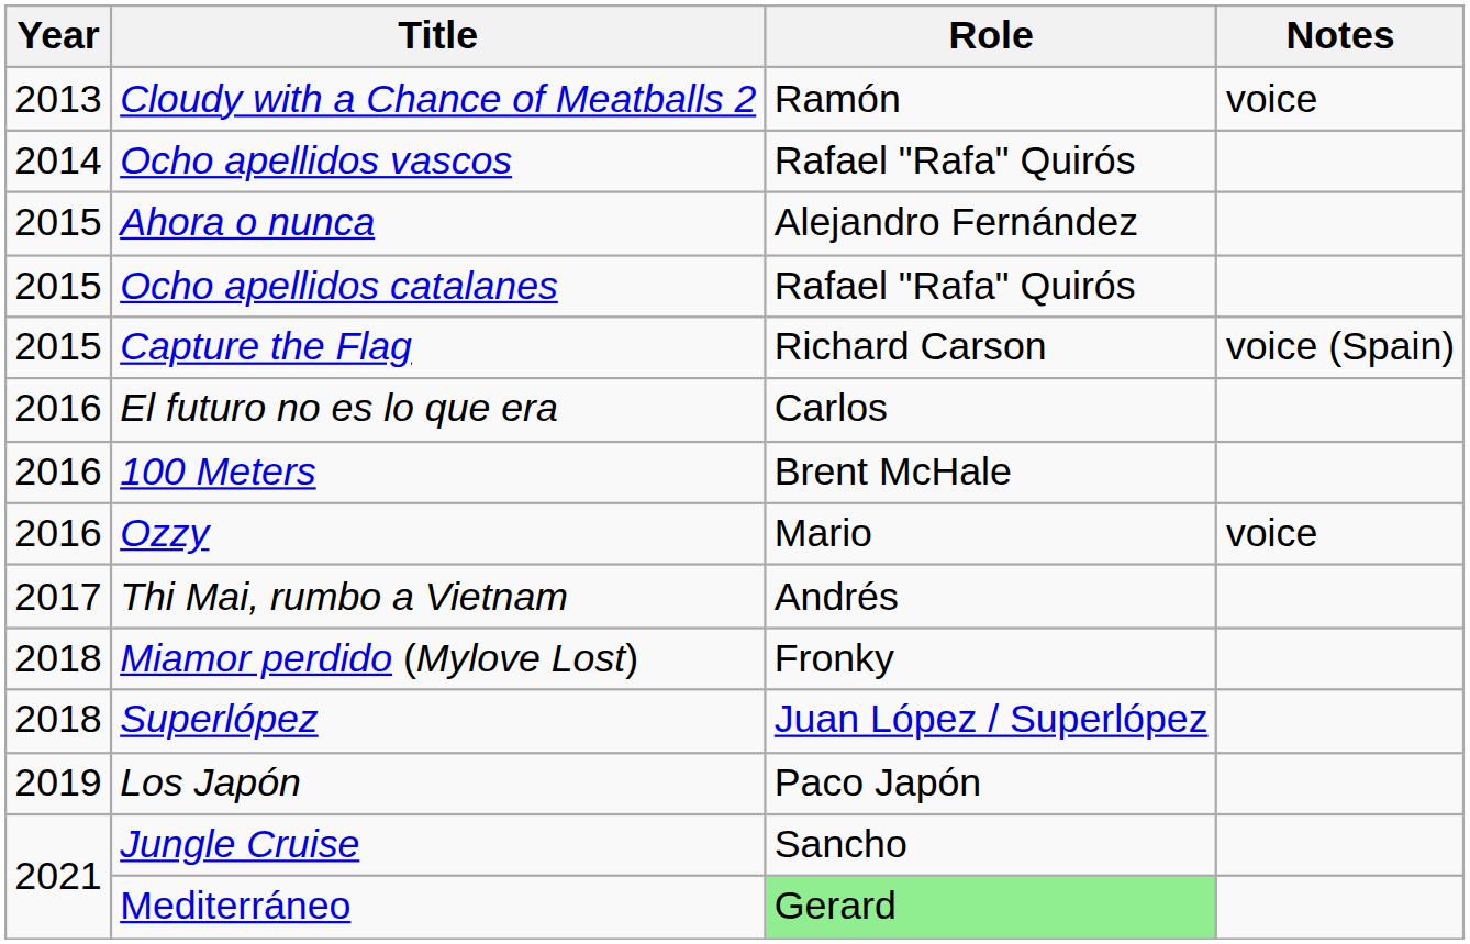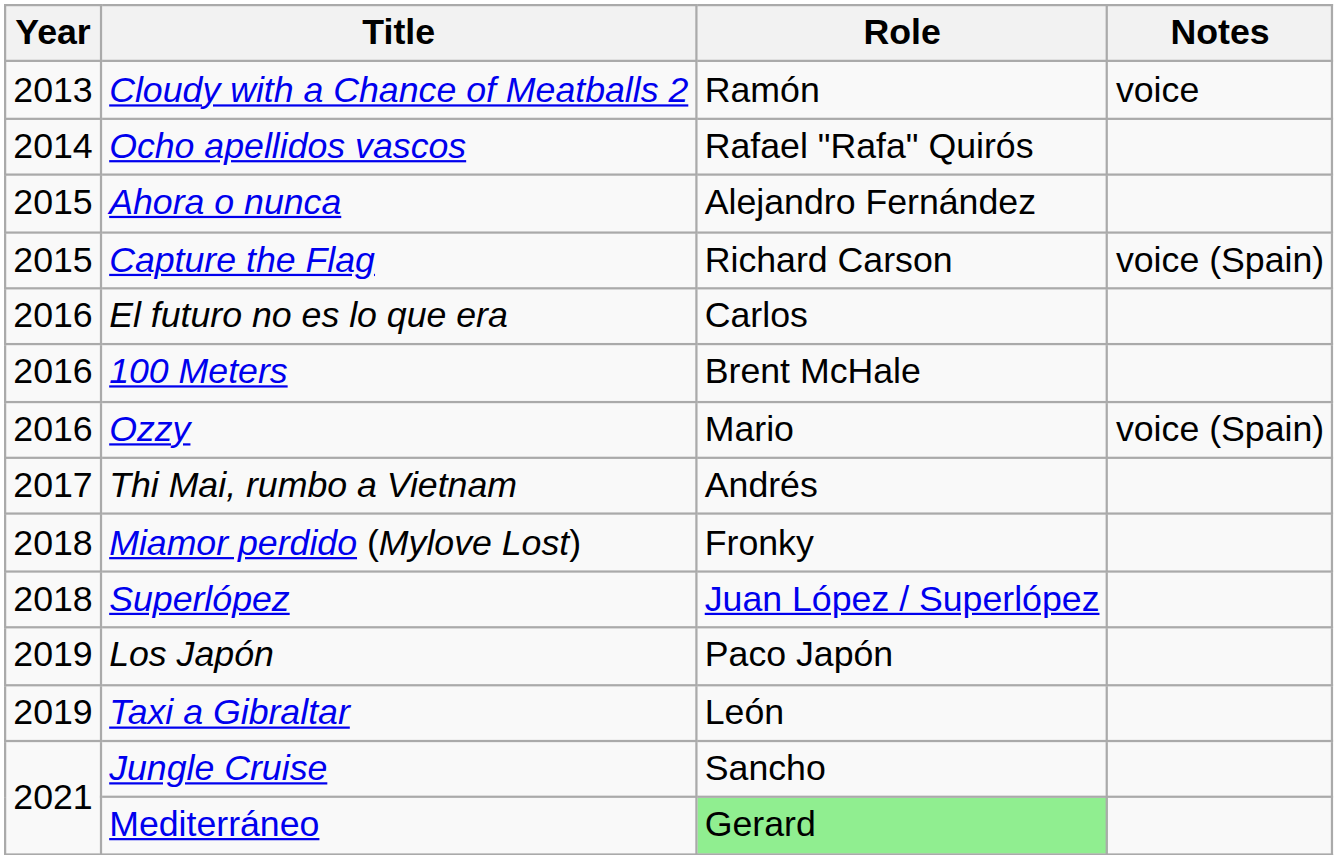- row: 2015 | Ocho apellidos catalanes | Rafael "Rafa" Quirós
Ozzy | Notes: voice -> voice (Spain)
+ row: 2019 | Taxi a Gibraltar | León
